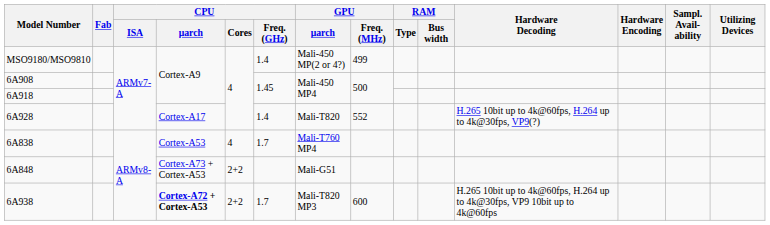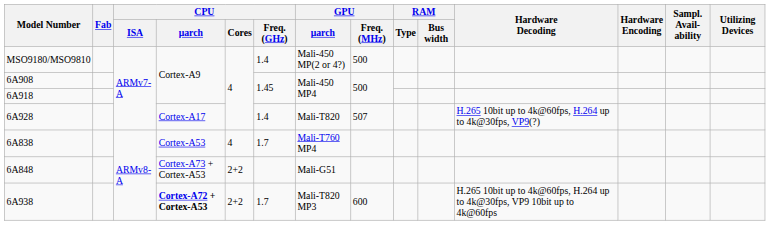MSO9180/MSO9810 | GPU / Freq. (MHz): 499 -> 500
6A928 | GPU / Freq. (MHz): 552 -> 507
